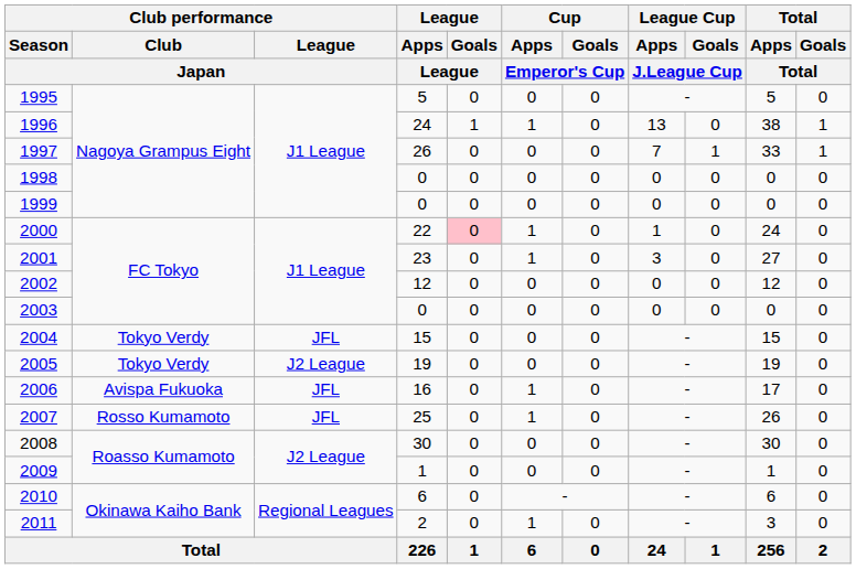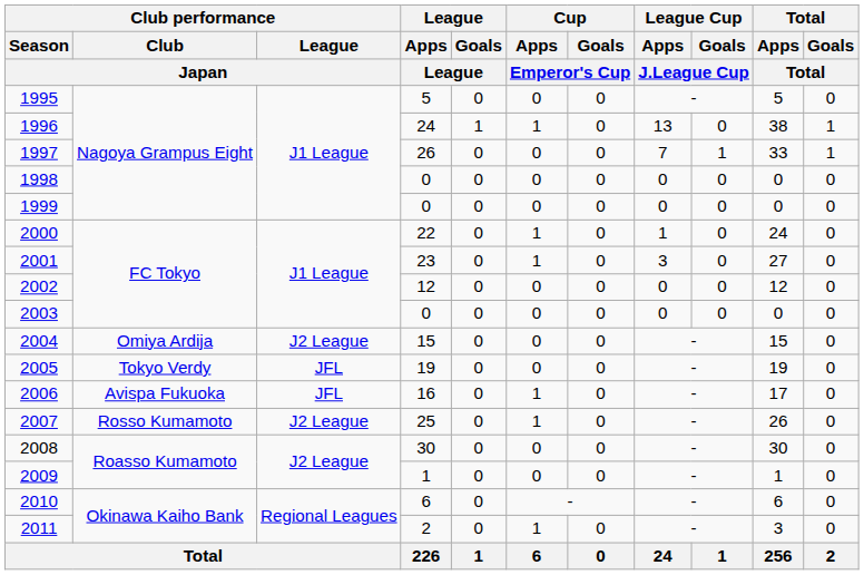2000 | League / Goals / League: pink background -> no background
2004 | Club performance / Club / Japan: Tokyo Verdy -> Omiya Ardija
2004 | Club performance / League / Japan: JFL -> J2 League
2005 | Club performance / League / Japan: J2 League -> JFL
2007 | Club performance / League / Japan: JFL -> J2 League
